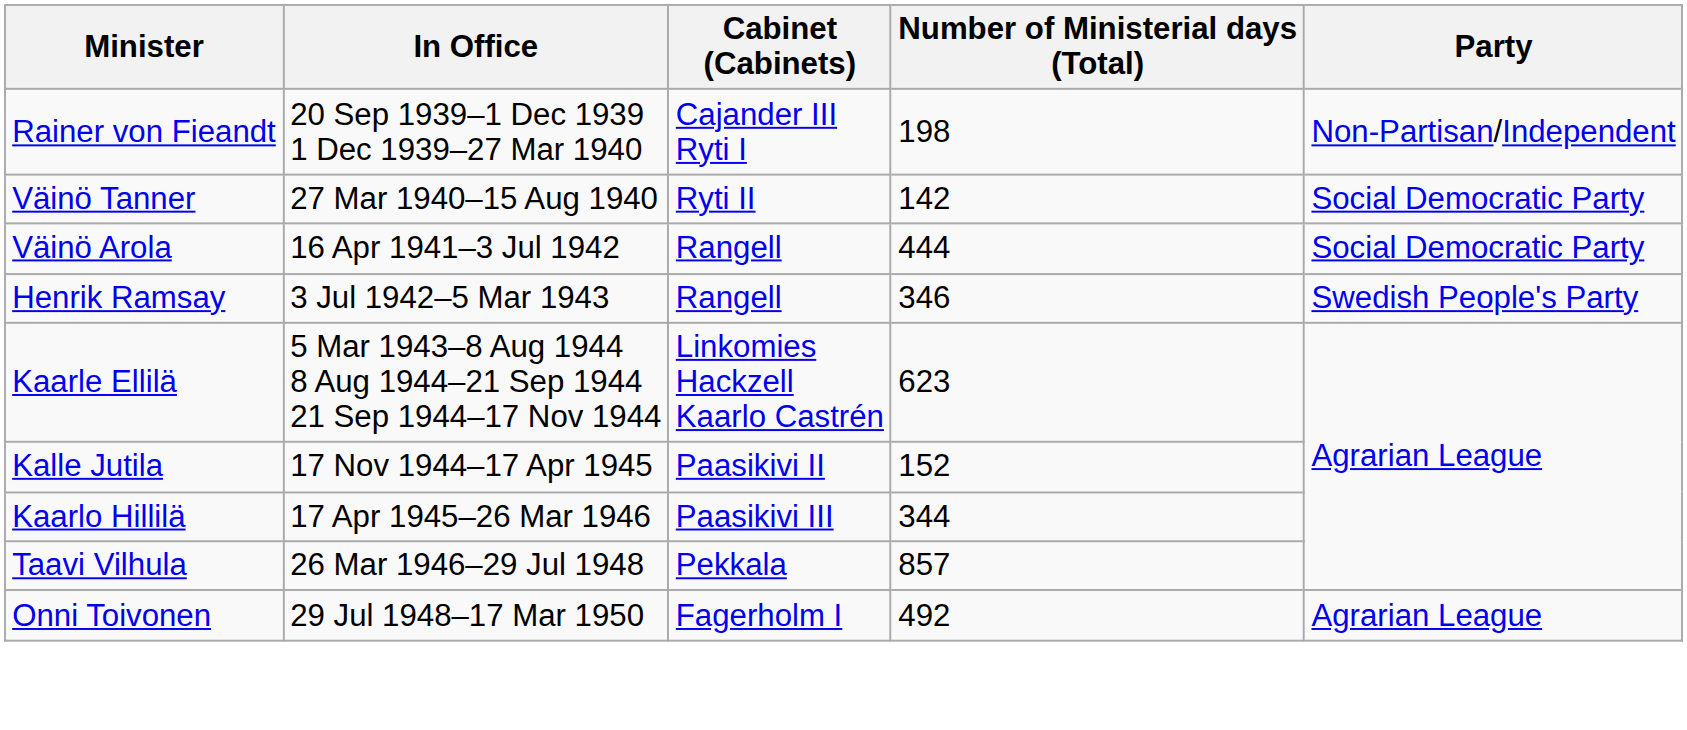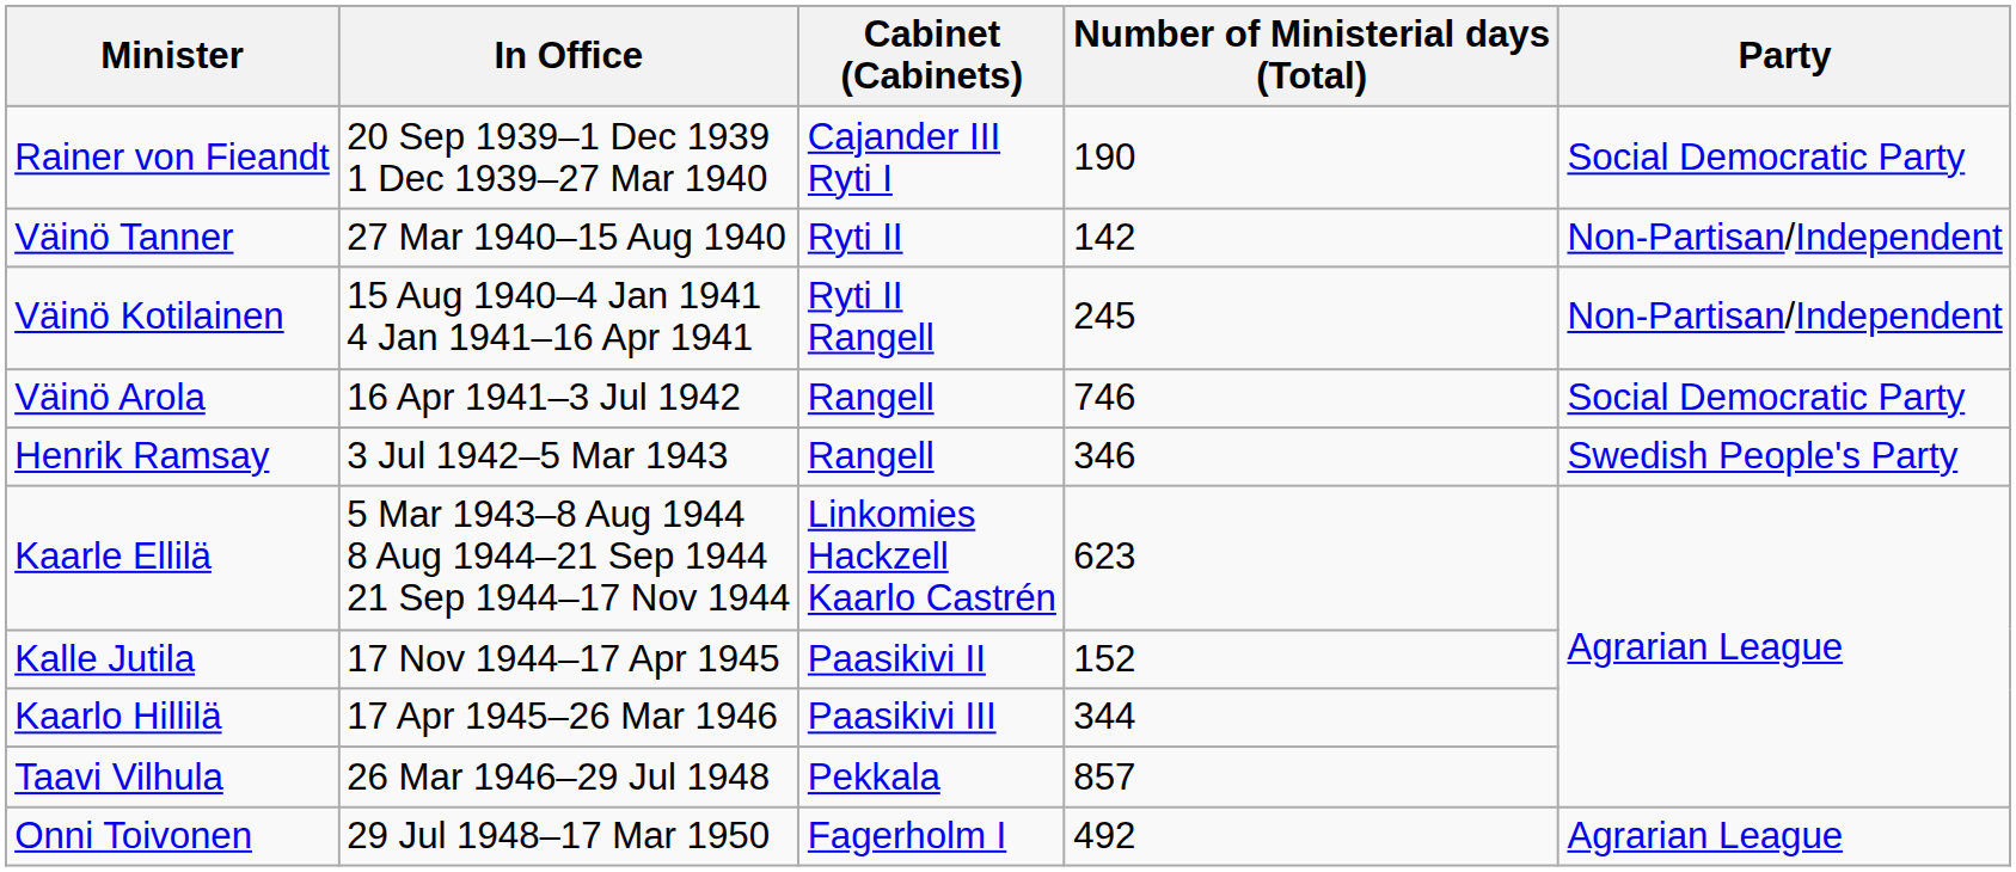Rainer von Fieandt | Number of Ministerial days (Total): 198 -> 190
Rainer von Fieandt | Party: Non-Partisan/Independent -> Social Democratic Party
Väinö Tanner | Party: Social Democratic Party -> Non-Partisan/Independent
+ row: Väinö Kotilainen | 15 Aug 1940–4 Jan 1941 4 Jan 1941–16 Apr 1941 | Ryti II Rangell | 245 | Non-Partisan/Independent
Väinö Arola | Number of Ministerial days (Total): 444 -> 746
